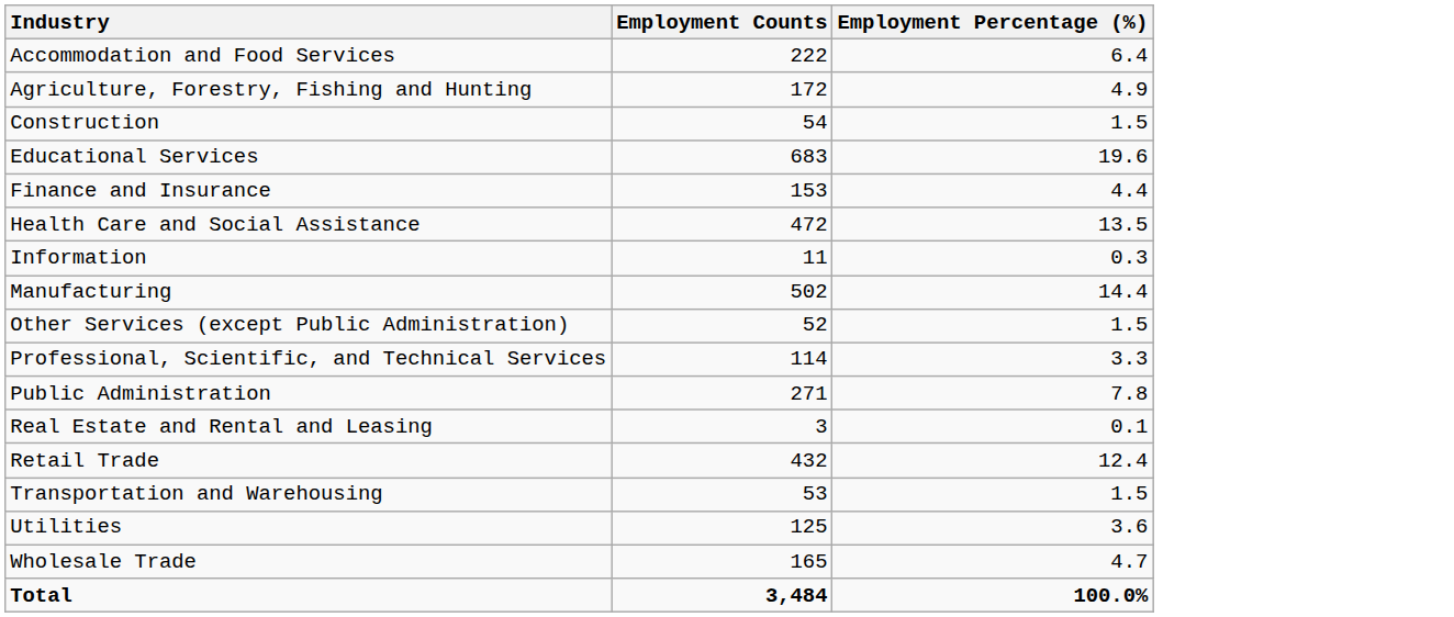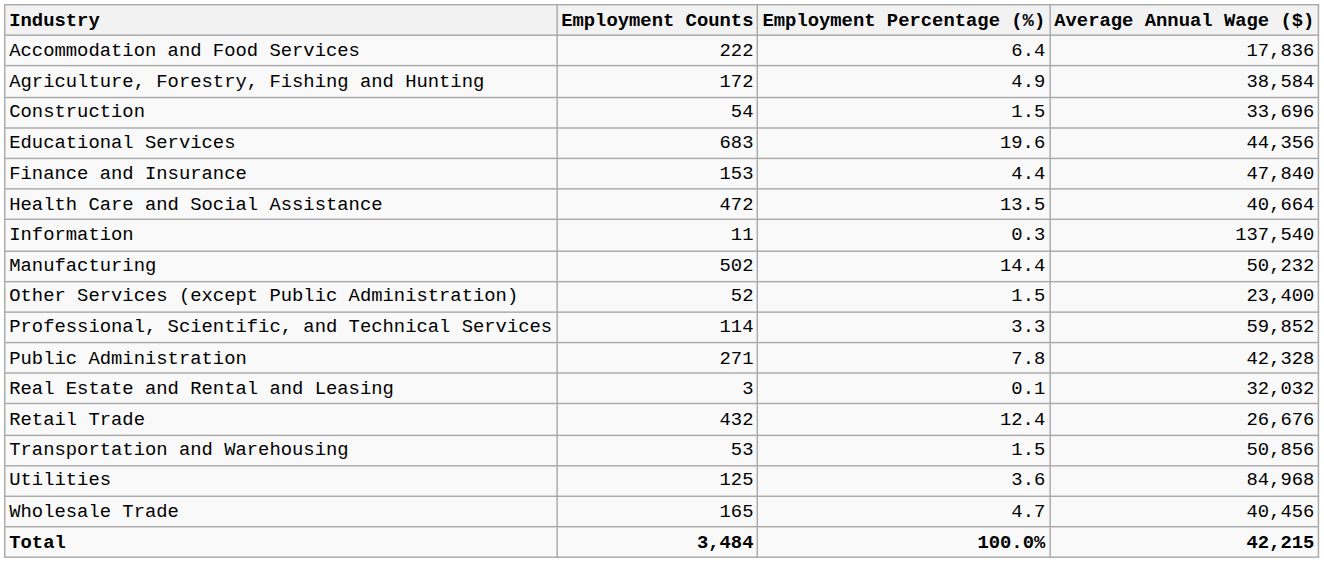+ column: Average Annual Wage ($) | 17,836 | 38,584 | 33,696 | 44,356 | 47,840 | 40,664 | 137,540 | 50,232 | 23,400 | 59,852 | 42,328 | 32,032 | 26,676 | 50,856 | 84,968 | 40,456 | 42,215
